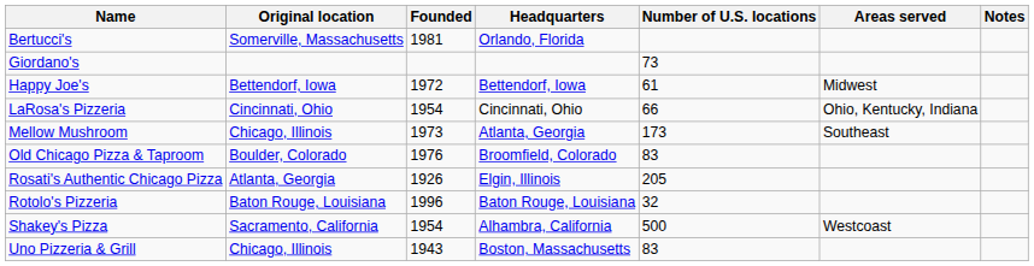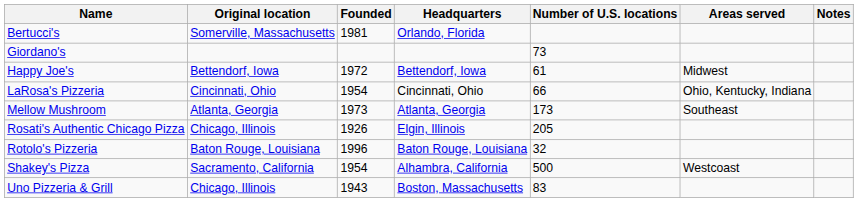Mellow Mushroom | Original location: Chicago, Illinois -> Atlanta, Georgia
- row: Old Chicago Pizza & Taproom | Boulder, Colorado | 1976 | Broomfield, Colorado | 83
Rosati's Authentic Chicago Pizza | Original location: Atlanta, Georgia -> Chicago, Illinois
